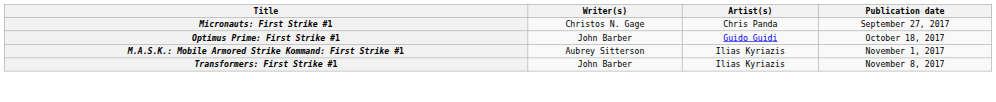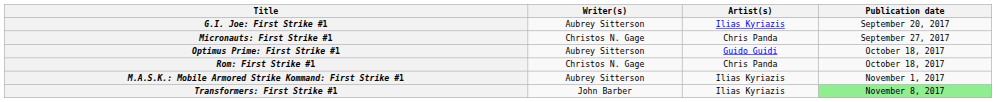+ row: G.I. Joe: First Strike #1 | Aubrey Sitterson | Ilias Kyriazis | September 20, 2017
Optimus Prime: First Strike #1 | Writer(s): John Barber -> Aubrey Sitterson
+ row: Rom: First Strike #1 | Christos N. Gage | Chris Panda | October 18, 2017
Transformers: First Strike #1 | Publication date: no background -> lightgreen background
